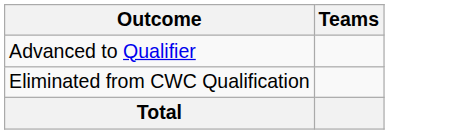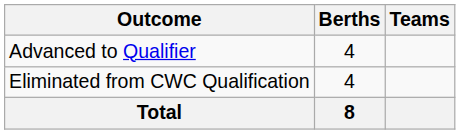+ column: Berths | 4 | 4 | 8
